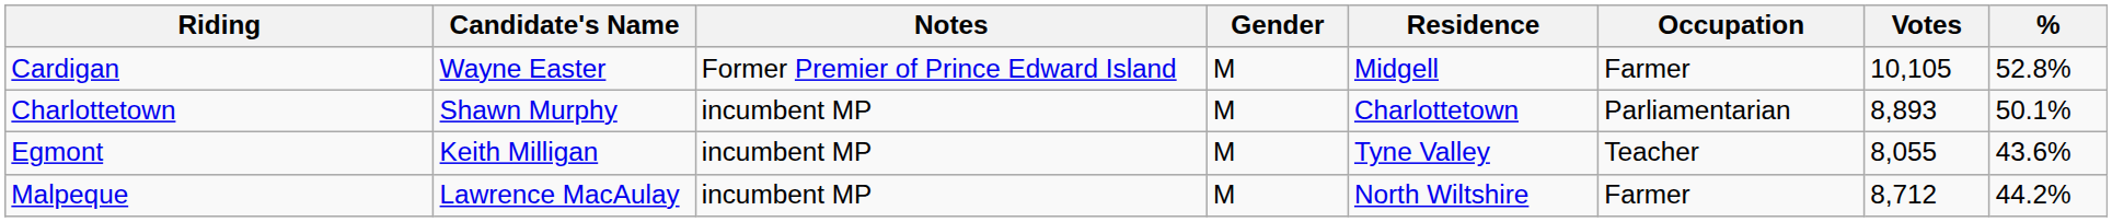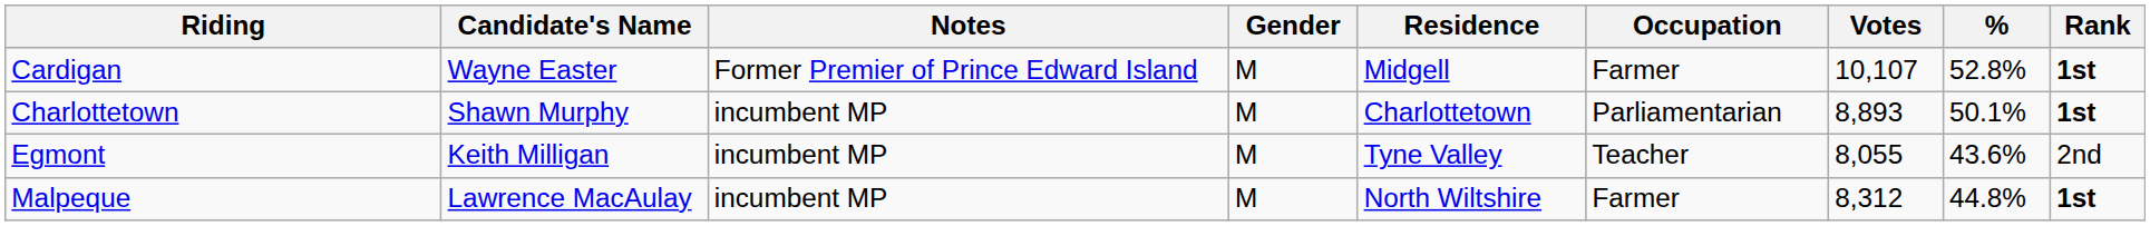+ column: Rank | 1st | 1st | 2nd | 1st
Cardigan | Votes: 10,105 -> 10,107
Malpeque | Votes: 8,712 -> 8,312
Malpeque | %: 44.2% -> 44.8%
